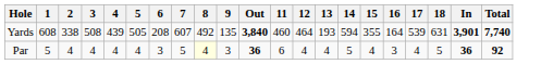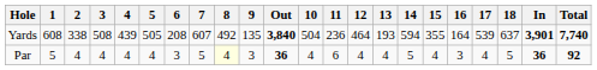+ column: 10 | 504 | 4
Yards | 11: 460 -> 236
Yards | 18: 631 -> 637
